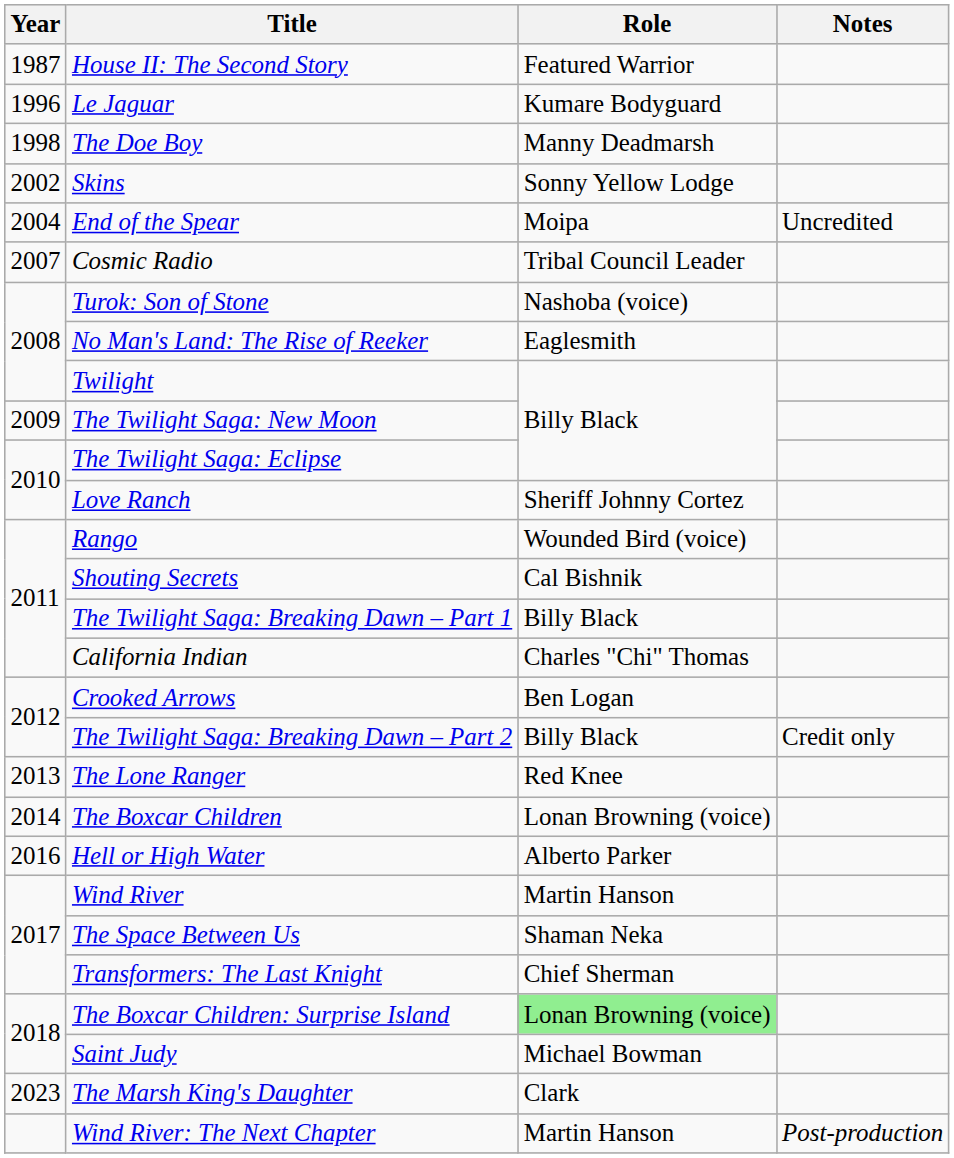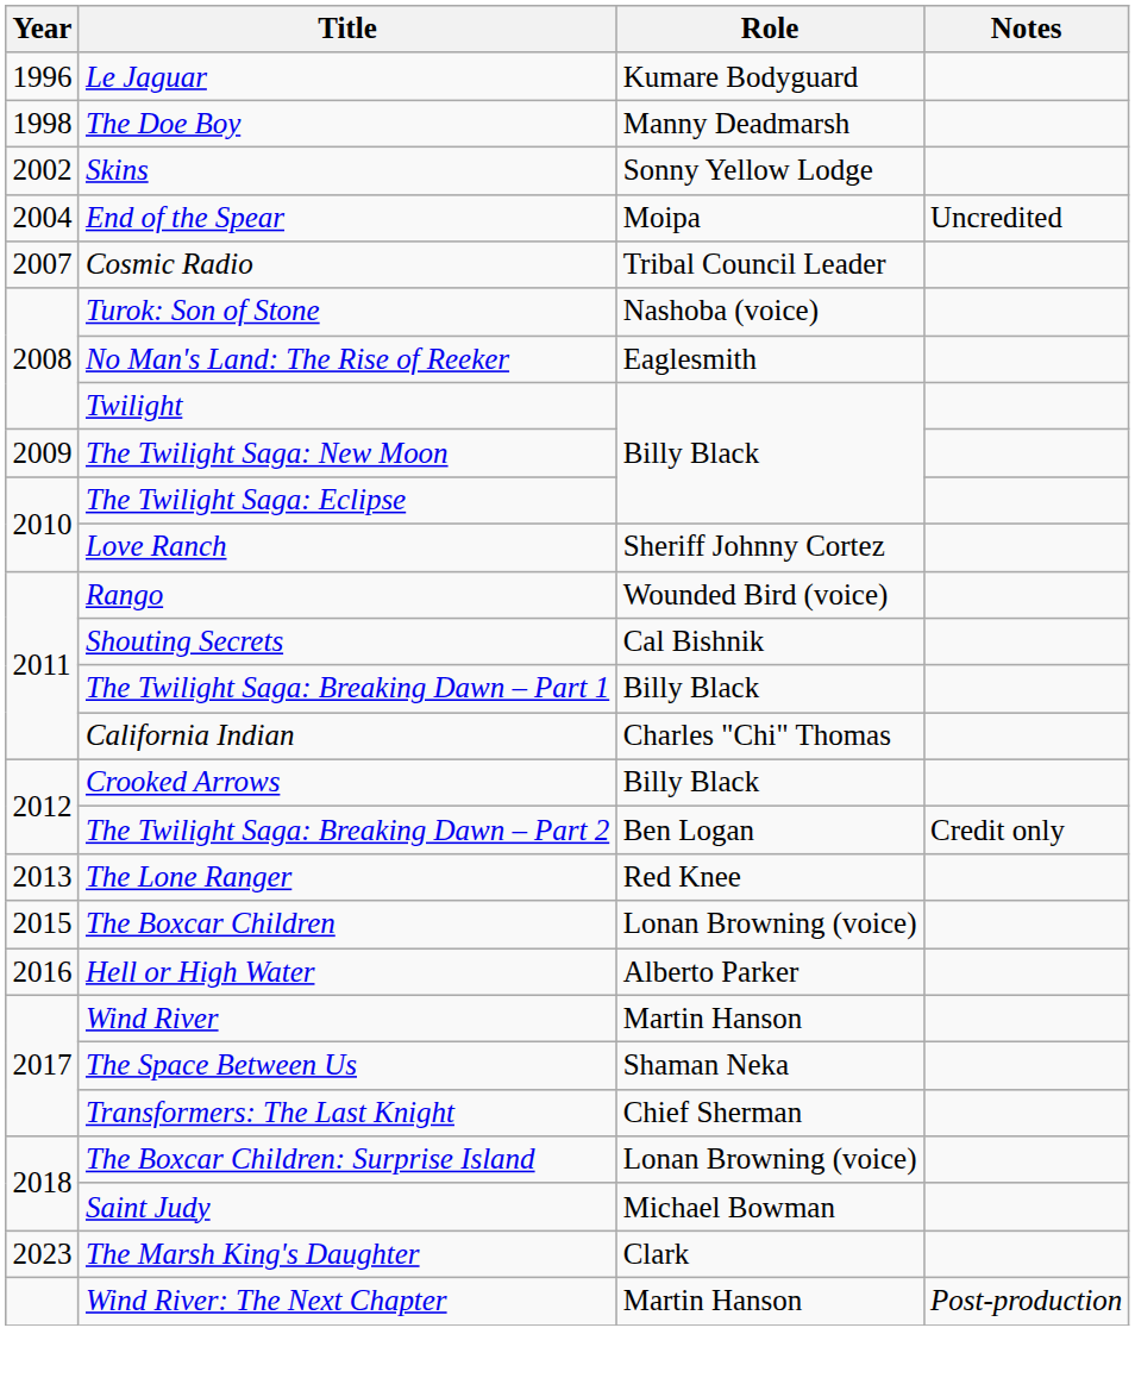- row: 1987 | House II: The Second Story | Featured Warrior
Crooked Arrows | Role: Ben Logan -> Billy Black
The Twilight Saga: Breaking Dawn – Part 2 | Role: Billy Black -> Ben Logan
The Boxcar Children | Year: 2014 -> 2015
The Boxcar Children: Surprise Island | Role: lightgreen background -> no background
